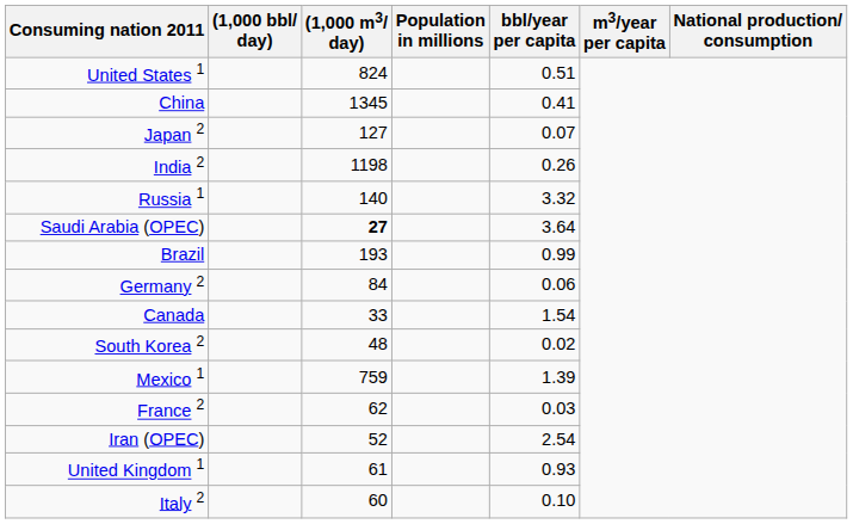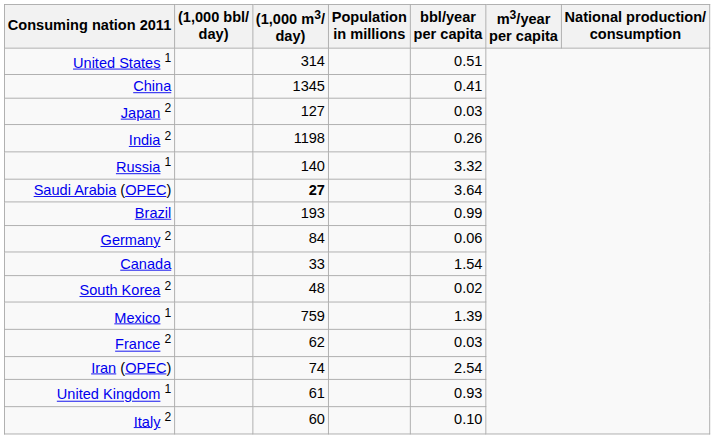United States 1 | (1,000 m3/ day): 824 -> 314
Japan 2 | bbl/year per capita: 0.07 -> 0.03
Iran (OPEC) | (1,000 m3/ day): 52 -> 74
